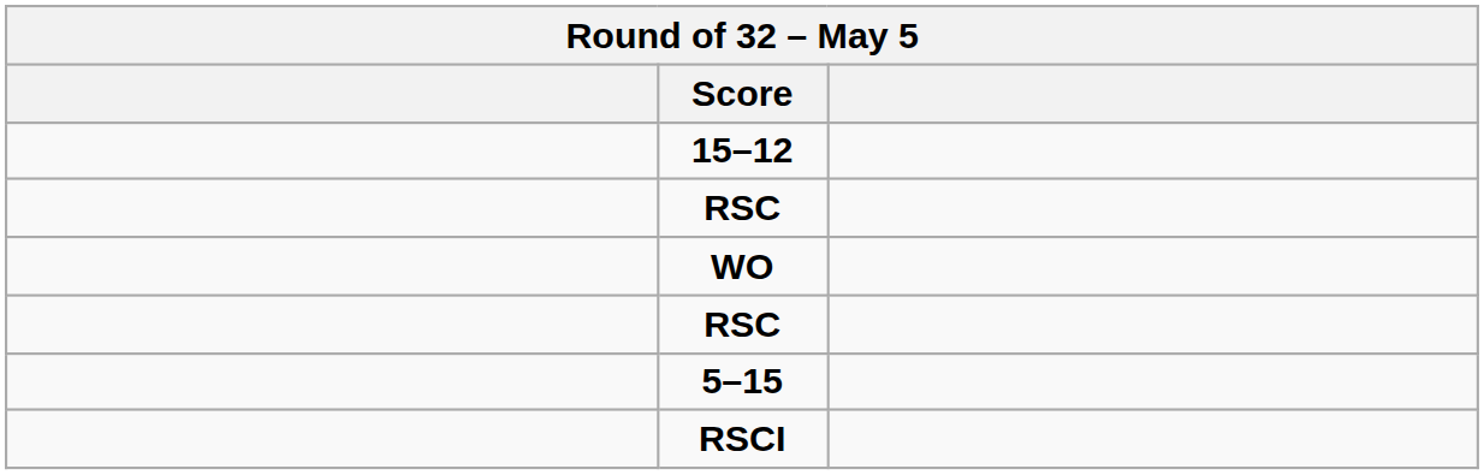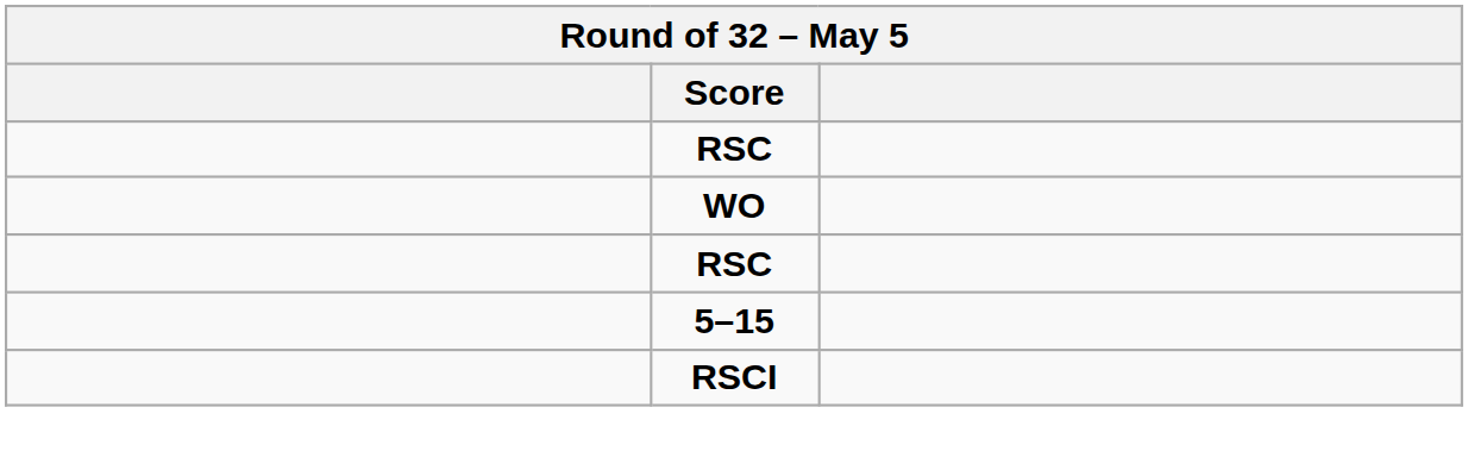- row: 15–12
